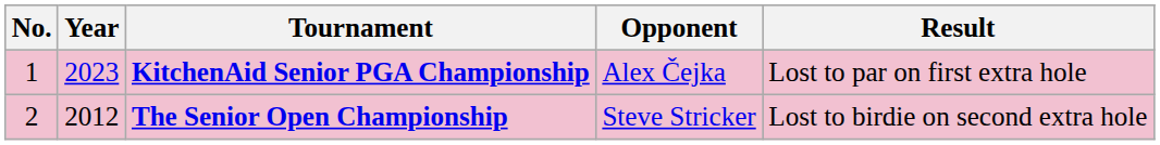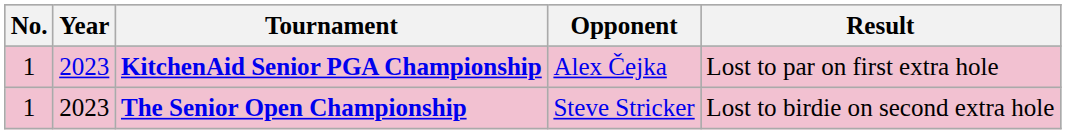The Senior Open Championship | No.: 2 -> 1
The Senior Open Championship | Year: 2012 -> 2023
